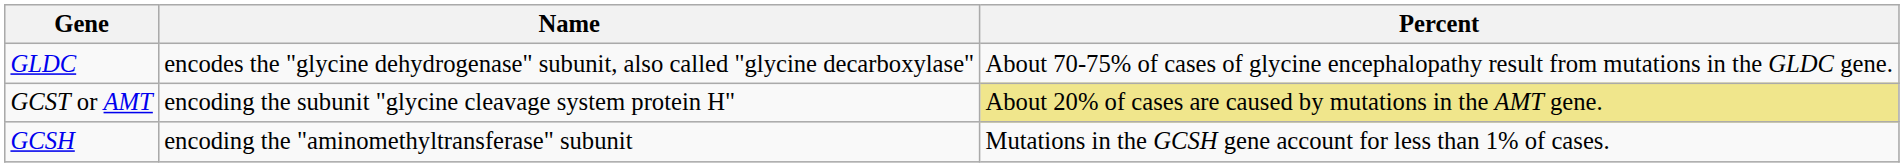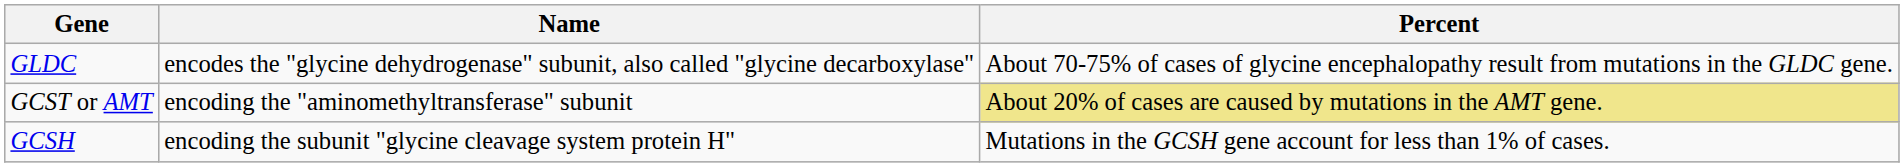GCST or AMT | Name: encoding the subunit "glycine cleavage system protein H" -> encoding the "aminomethyltransferase" subunit
GCSH | Name: encoding the "aminomethyltransferase" subunit -> encoding the subunit "glycine cleavage system protein H"
